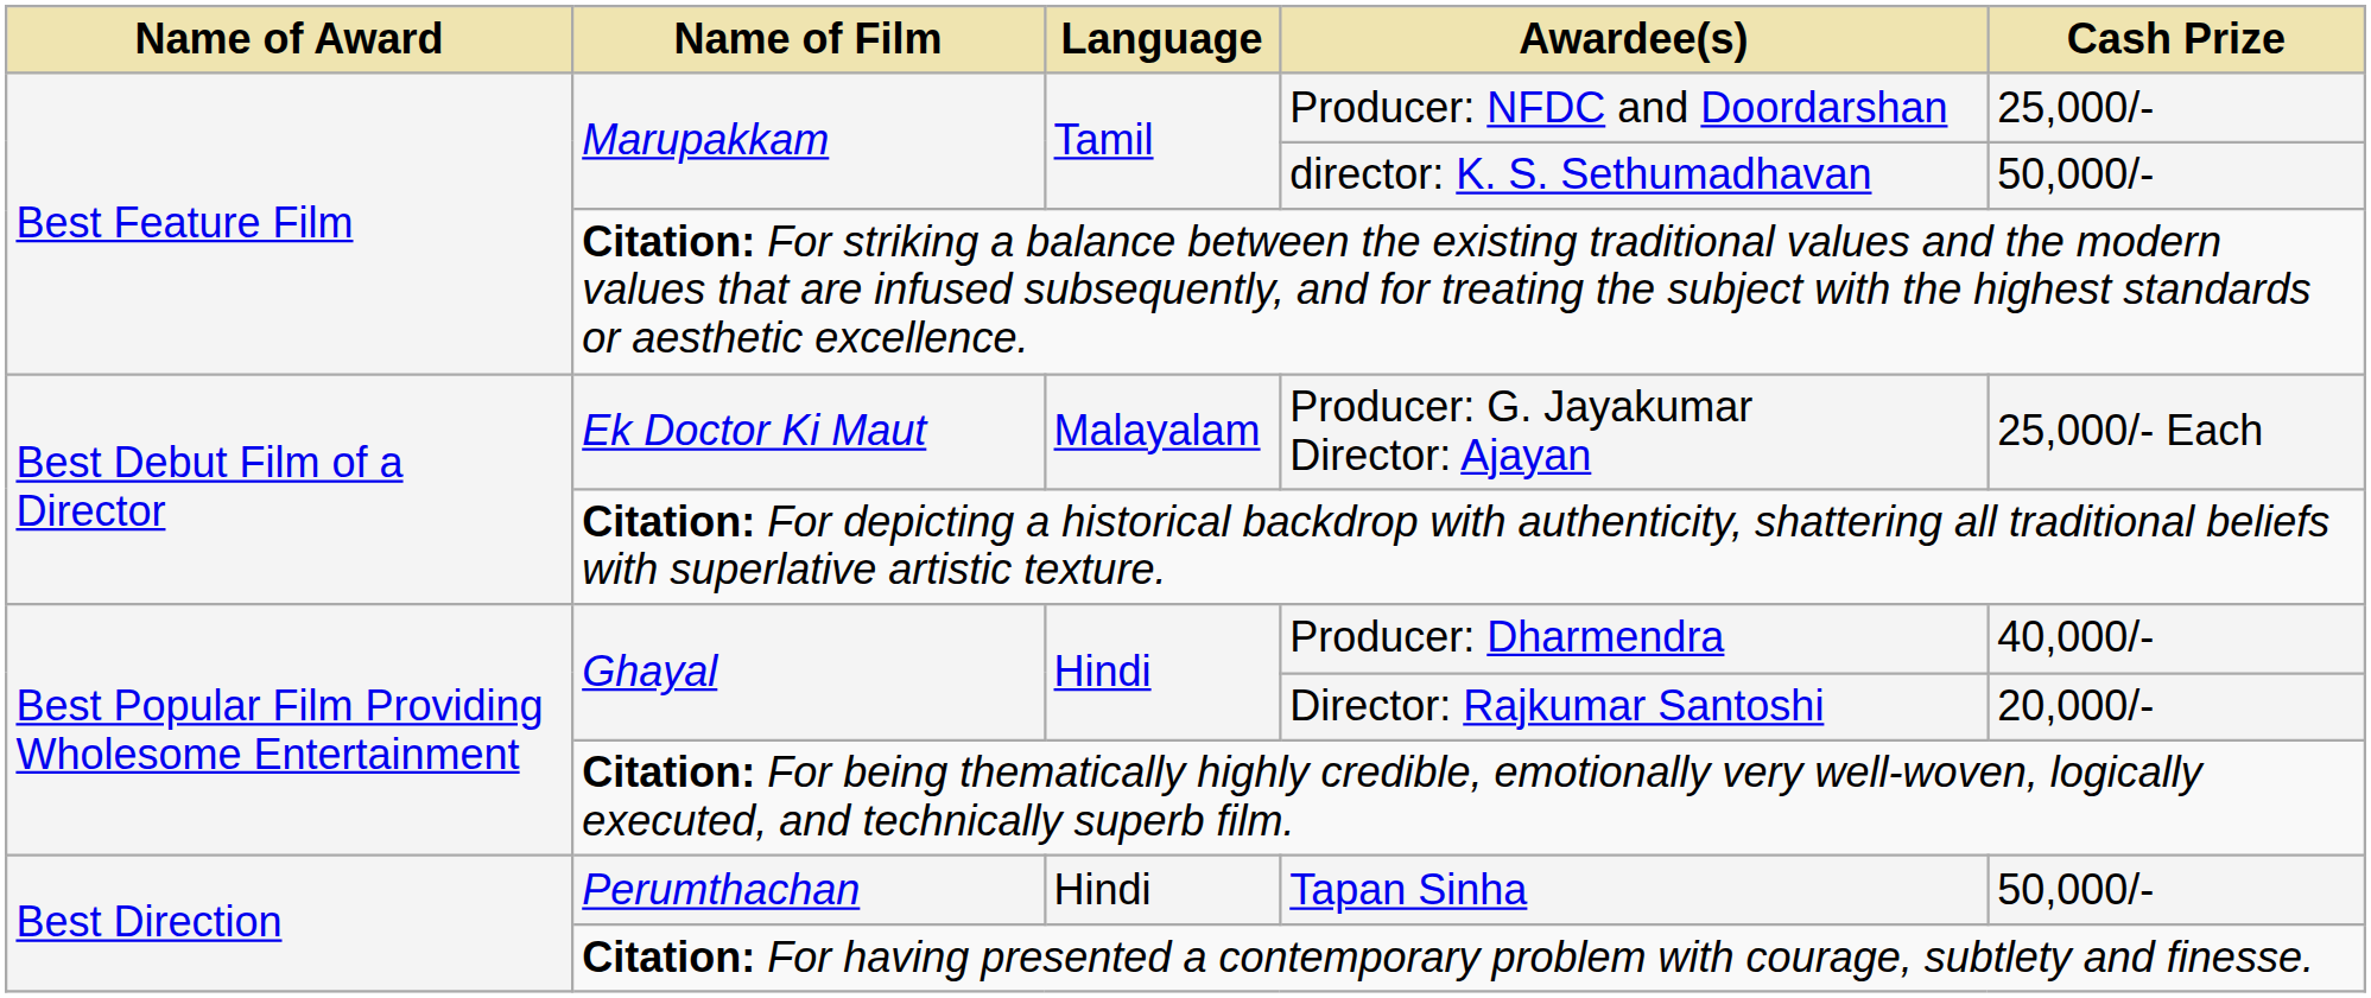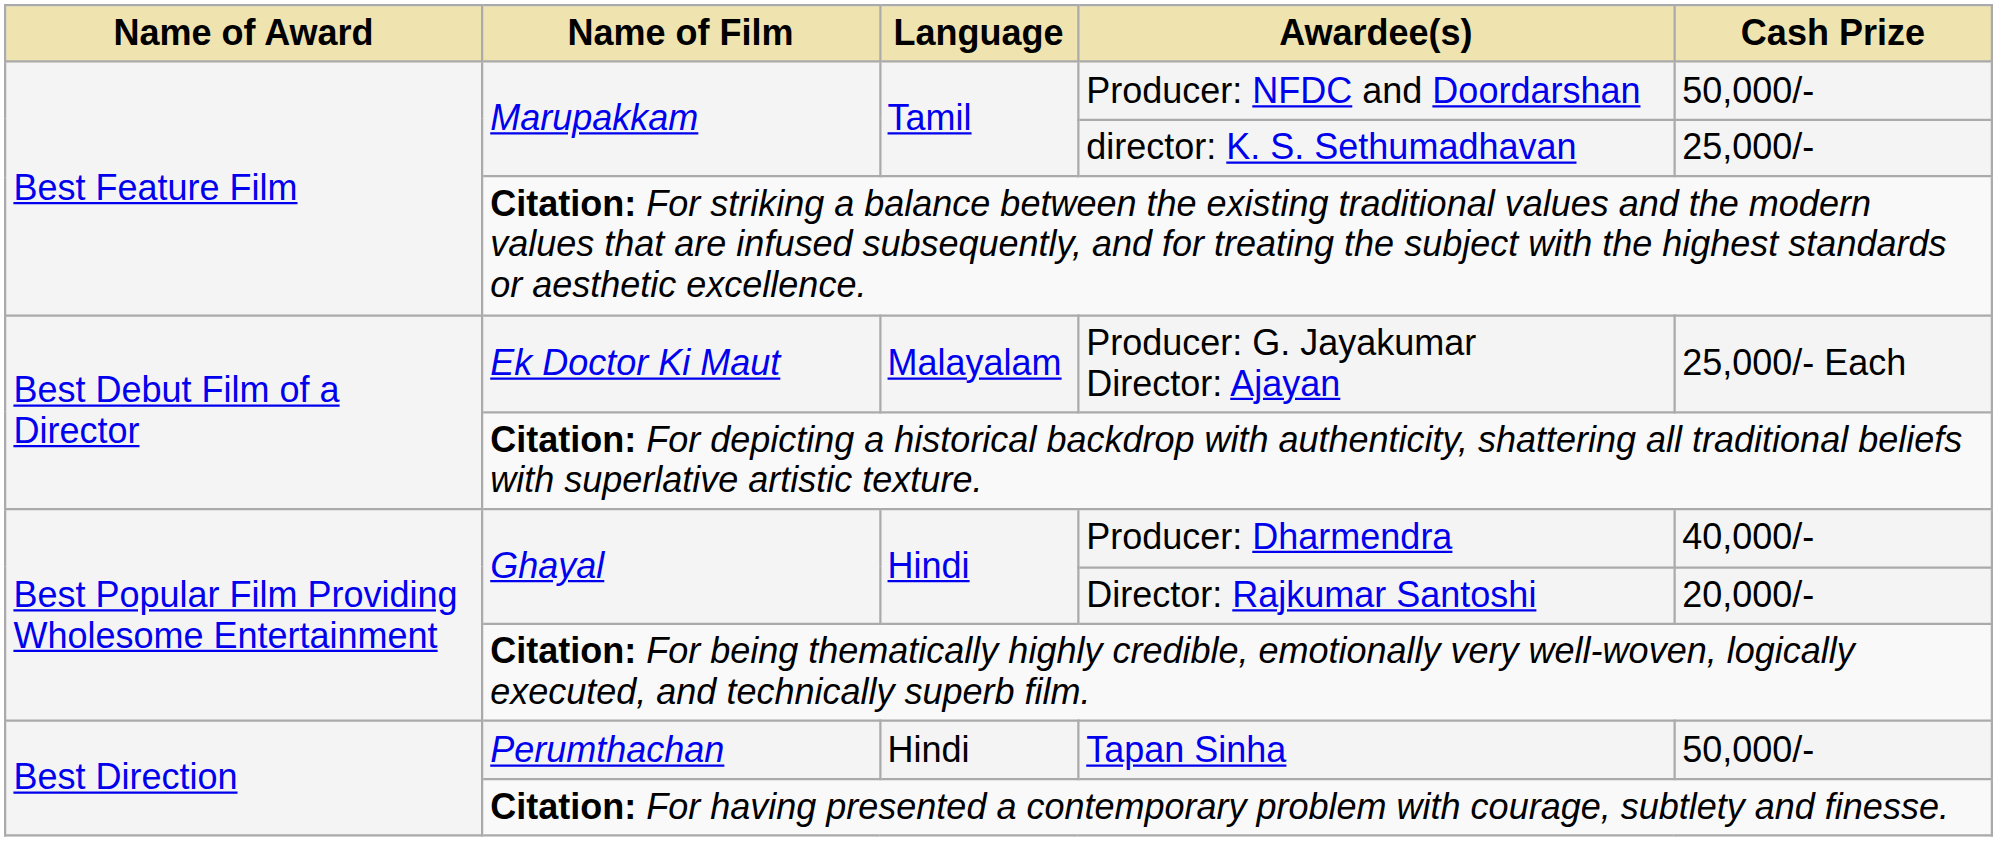Producer: NFDC and Doordarshan | Cash Prize: 25,000/- -> 50,000/-
director: K. S. Sethumadhavan | Cash Prize: 50,000/- -> 25,000/-
